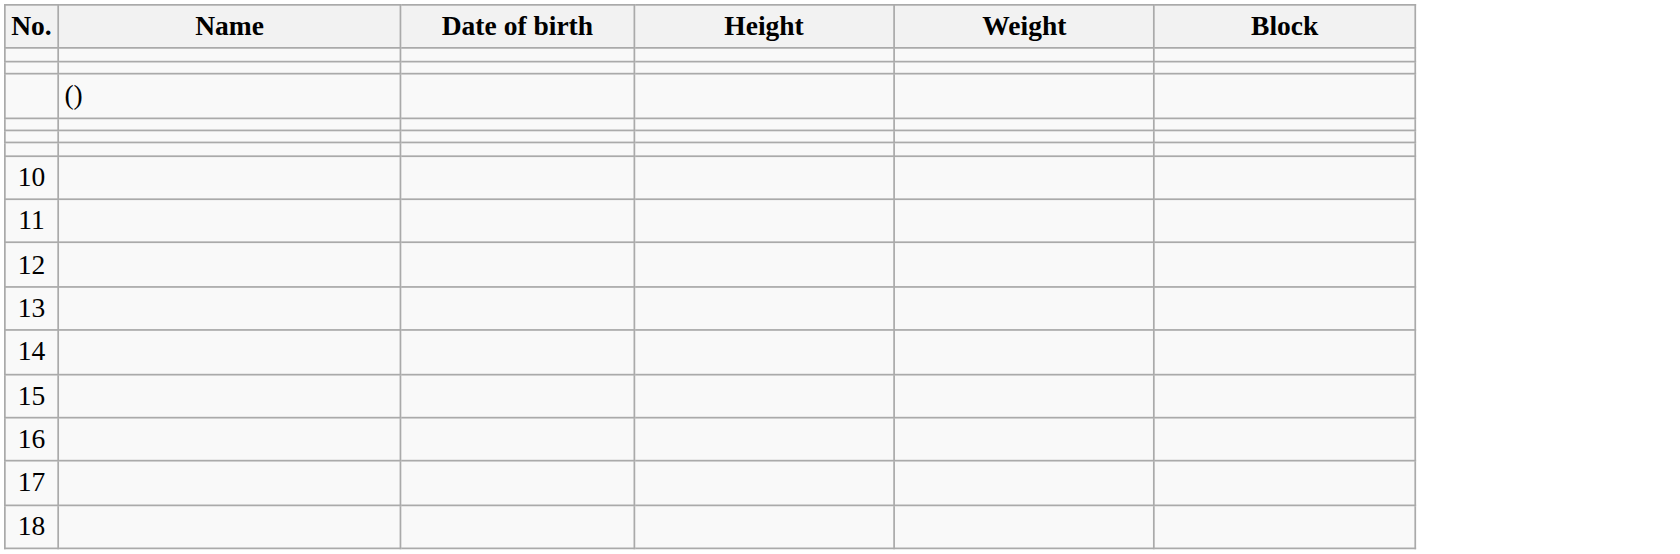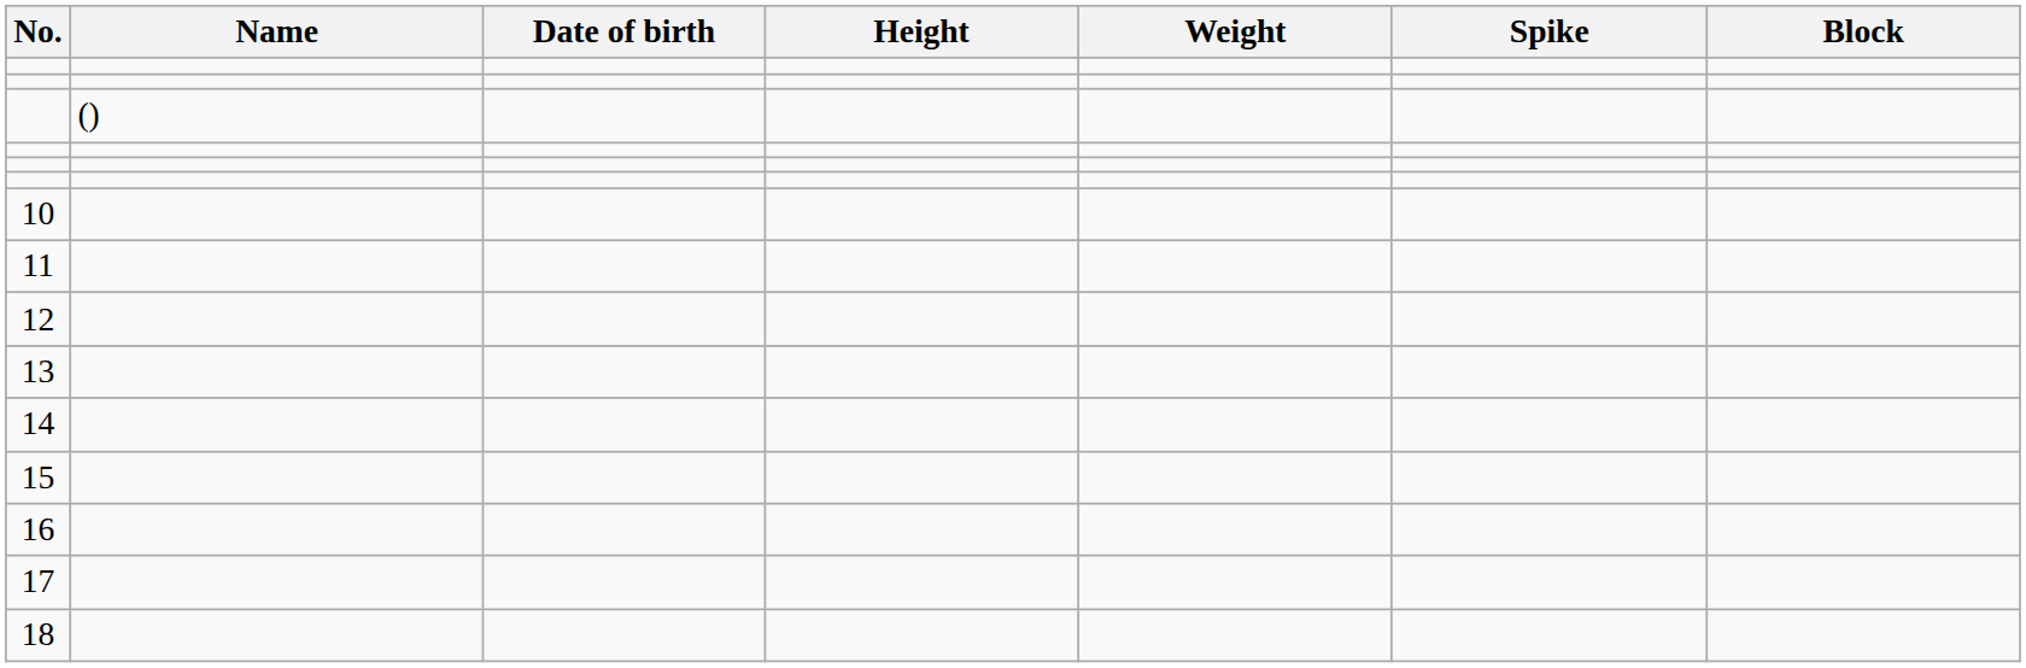+ column: Spike
